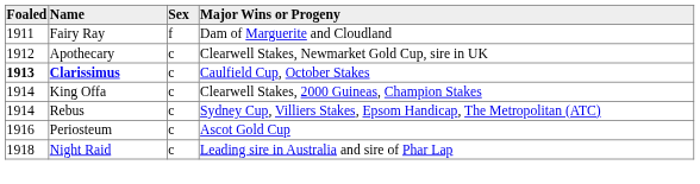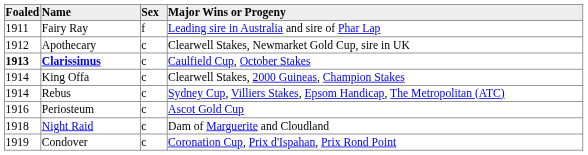Fairy Ray | Major Wins or Progeny: Dam of Marguerite and Cloudland -> Leading sire in Australia and sire of Phar Lap
Night Raid | Major Wins or Progeny: Leading sire in Australia and sire of Phar Lap -> Dam of Marguerite and Cloudland
+ row: 1919 | Condover | c | Coronation Cup, Prix d'Ispahan, Prix Rond Point
